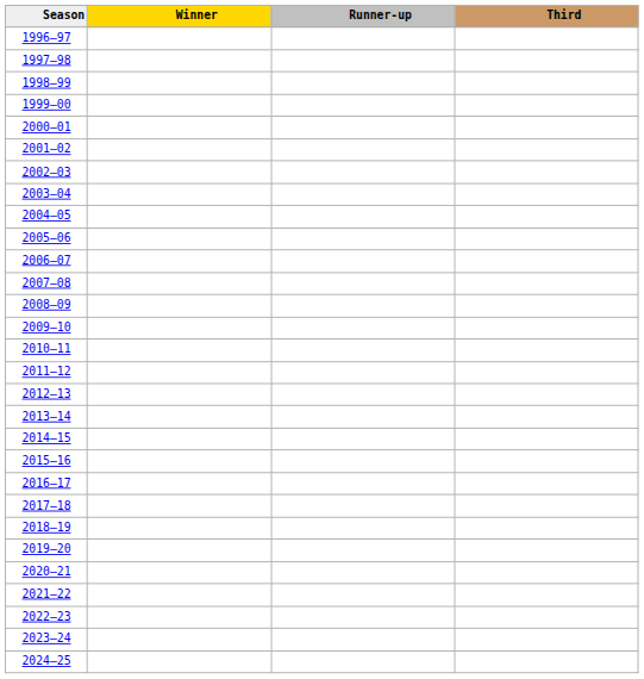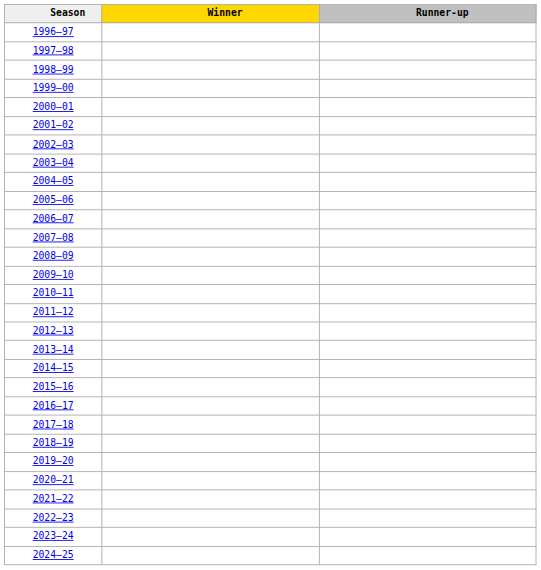- column: Third
